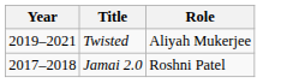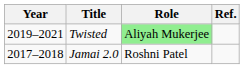+ column: Ref.
Twisted | Role: no background -> lightgreen background
